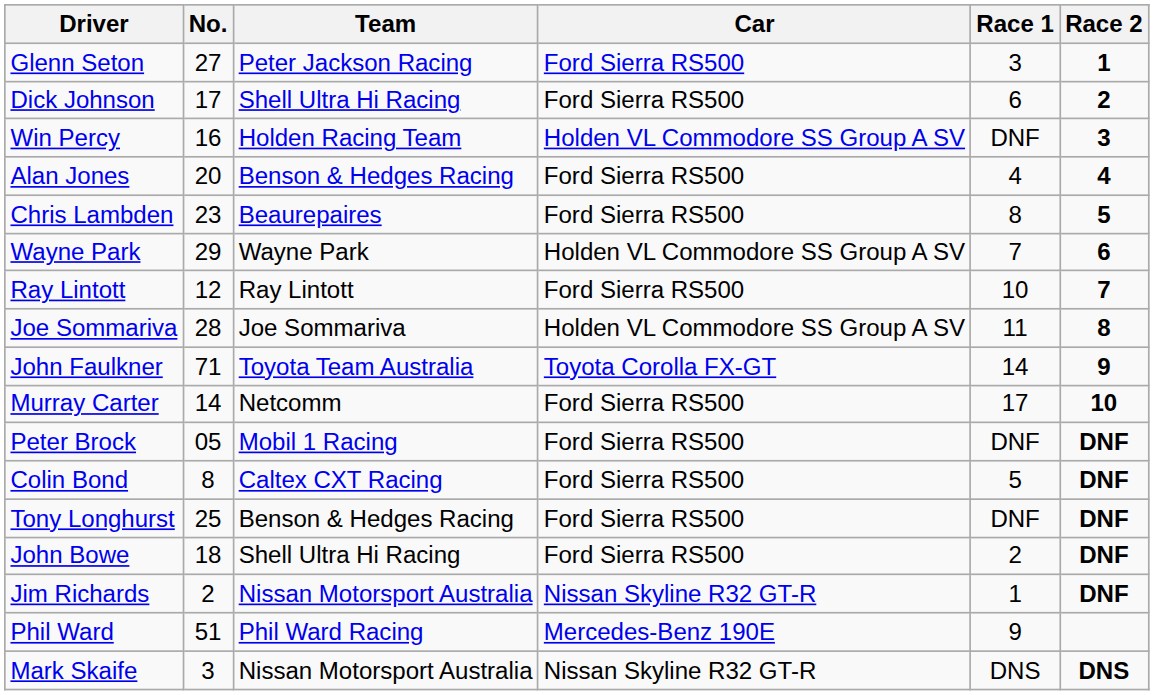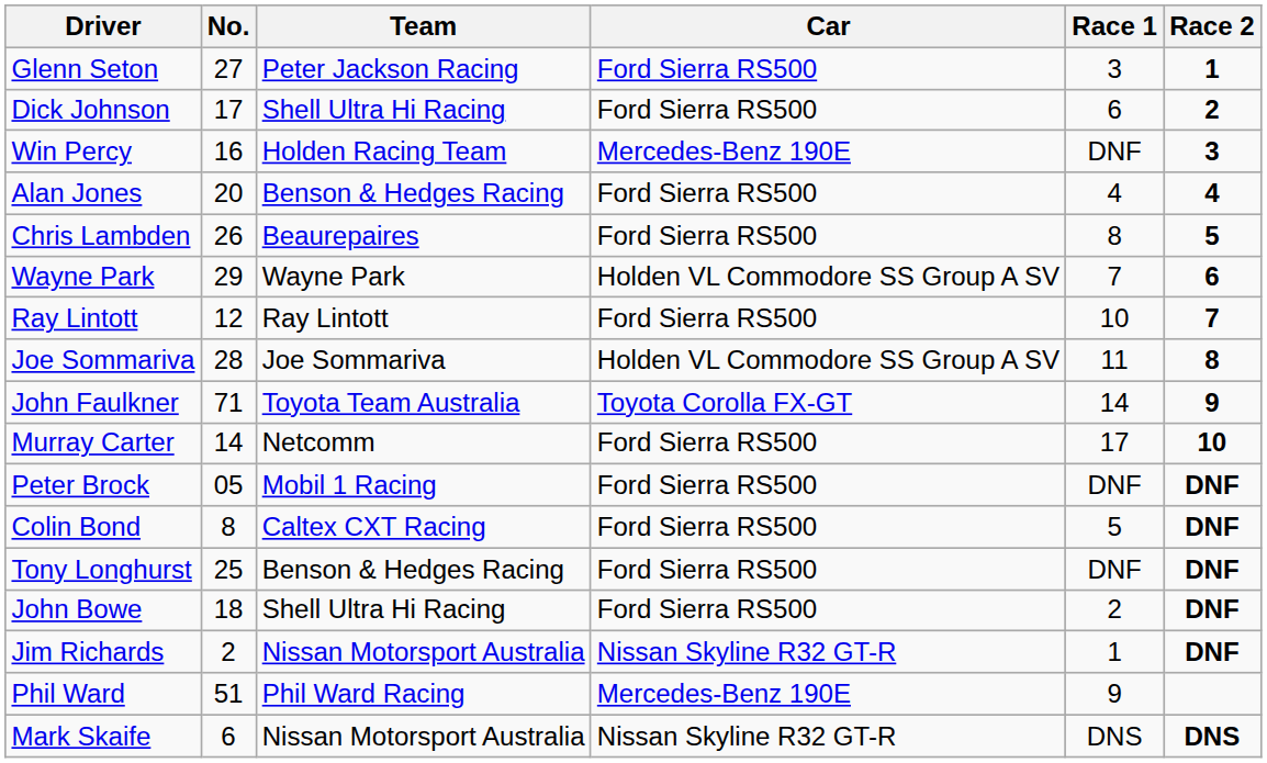Win Percy | Car: Holden VL Commodore SS Group A SV -> Mercedes-Benz 190E
Chris Lambden | No.: 23 -> 26
Mark Skaife | No.: 3 -> 6
